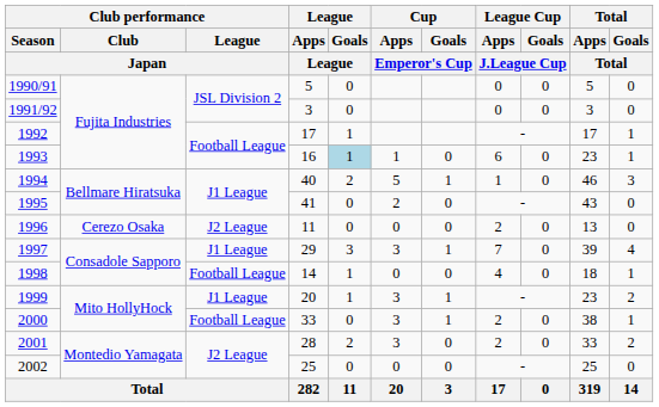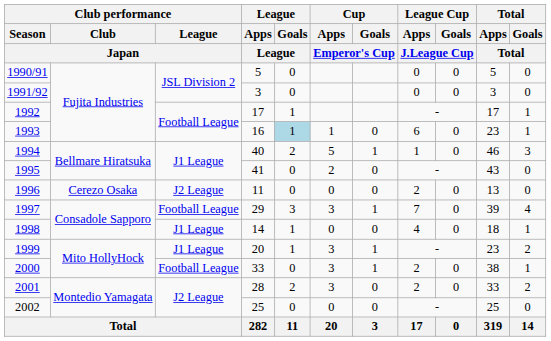1997 | Club performance / League / Japan: J1 League -> Football League
1998 | Club performance / League / Japan: Football League -> J1 League
